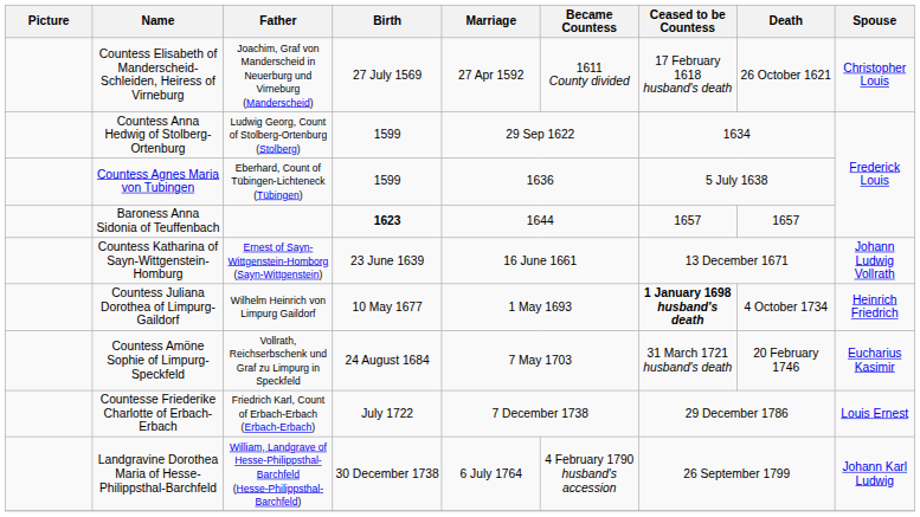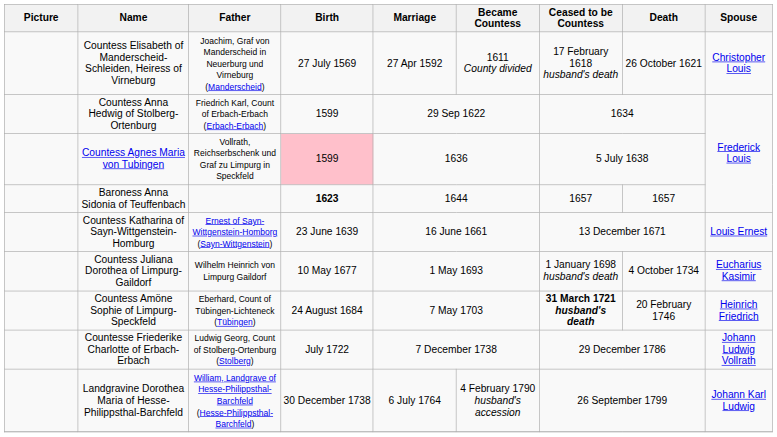Countess Anna Hedwig of Stolberg-Ortenburg | Father: Ludwig Georg, Count of Stolberg-Ortenburg (Stolberg) -> Friedrich Karl, Count of Erbach-Erbach (Erbach-Erbach)
Countess Agnes Maria von Tubingen | Father: Eberhard, Count of Tübingen-Lichteneck (Tübingen) -> Vollrath, Reichserbschenk und Graf zu Limpurg in Speckfeld
Countess Agnes Maria von Tubingen | Birth: no background -> pink background
Countess Katharina of Sayn-Wittgenstein-Homburg | Spouse: Johann Ludwig Vollrath -> Louis Ernest
Countess Juliana Dorothea of Limpurg-Gaildorf | Ceased to be Countess: bold -> normal
Countess Juliana Dorothea of Limpurg-Gaildorf | Spouse: Heinrich Friedrich -> Eucharius Kasimir
Countess Amöne Sophie of Limpurg-Speckfeld | Father: Vollrath, Reichserbschenk und Graf zu Limpurg in Speckfeld -> Eberhard, Count of Tübingen-Lichteneck (Tübingen)
Countess Amöne Sophie of Limpurg-Speckfeld | Ceased to be Countess: normal -> bold
Countess Amöne Sophie of Limpurg-Speckfeld | Spouse: Eucharius Kasimir -> Heinrich Friedrich
Countesse Friederike Charlotte of Erbach-Erbach | Father: Friedrich Karl, Count of Erbach-Erbach (Erbach-Erbach) -> Ludwig Georg, Count of Stolberg-Ortenburg (Stolberg)
Countesse Friederike Charlotte of Erbach-Erbach | Spouse: Louis Ernest -> Johann Ludwig Vollrath
